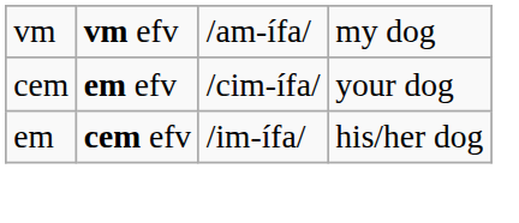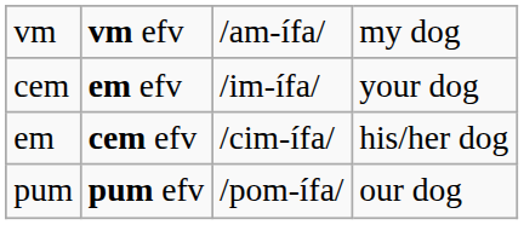cem | column 3: /cim-ífa/ -> /im-ífa/
em | column 3: /im-ífa/ -> /cim-ífa/
+ row: pum | pum efv | /pom-ífa/ | our dog
